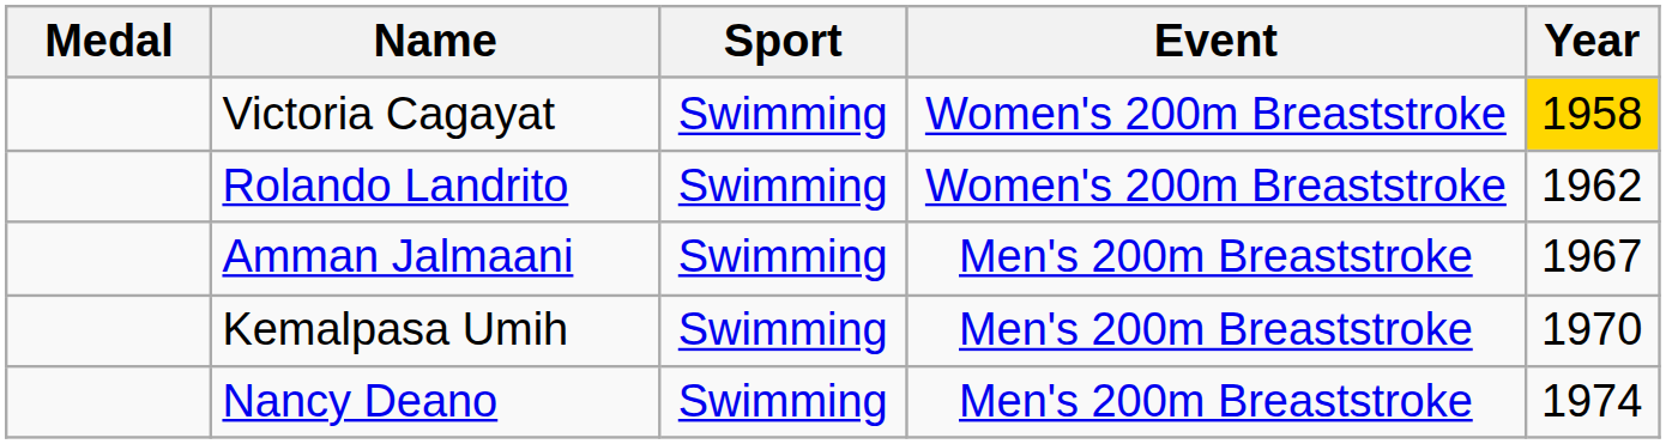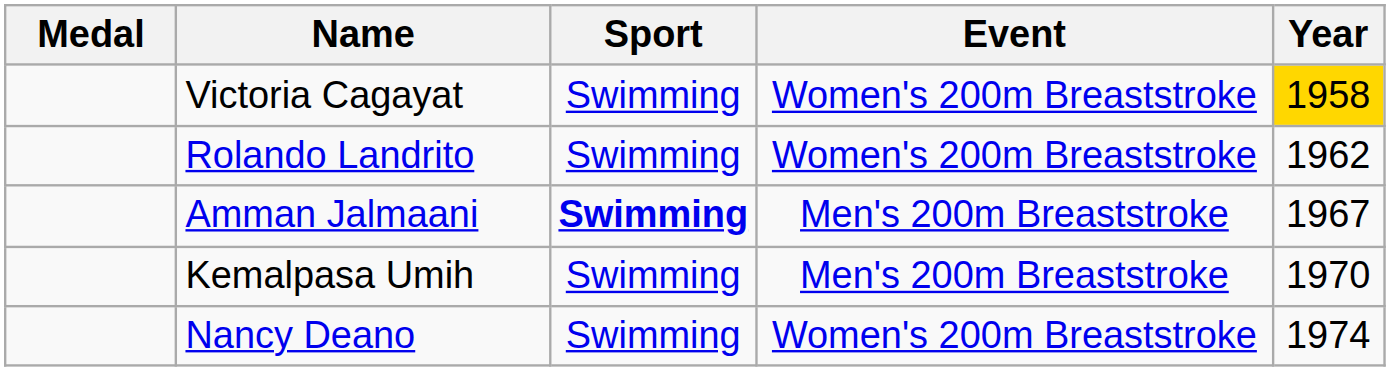Amman Jalmaani | Sport: normal -> bold
Nancy Deano | Event: Men's 200m Breaststroke -> Women's 200m Breaststroke
